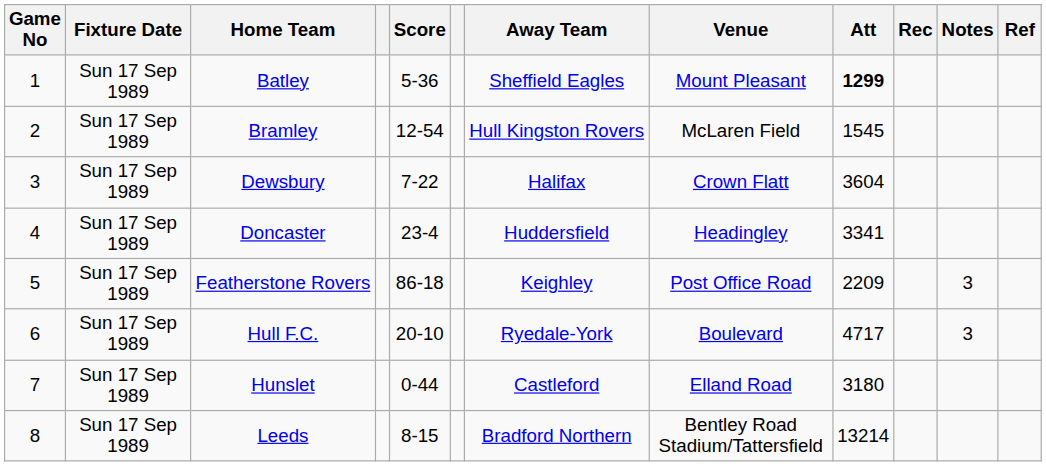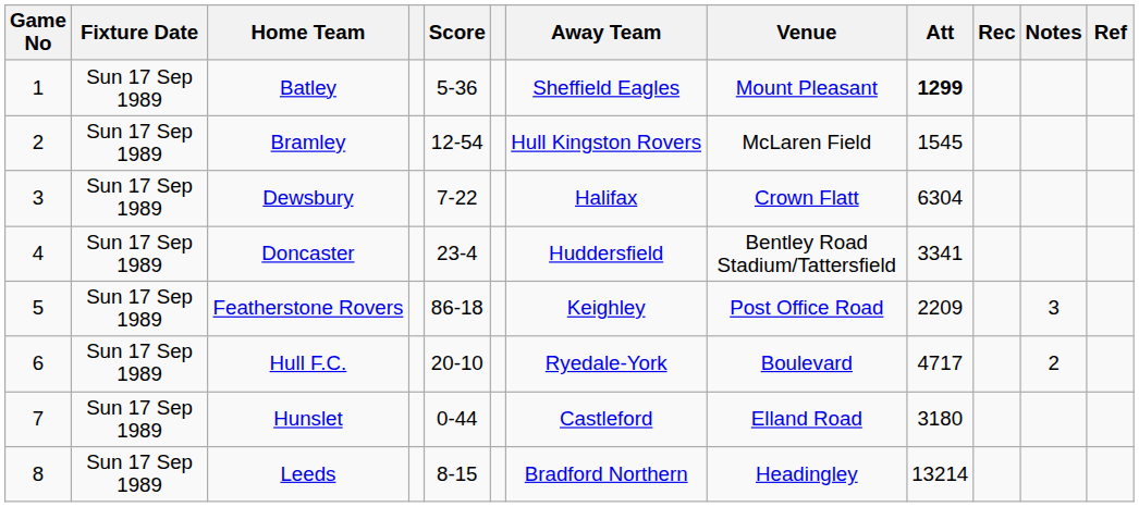Dewsbury | Att: 3604 -> 6304
Doncaster | Venue: Headingley -> Bentley Road Stadium/Tattersfield
Hull F.C. | Notes: 3 -> 2
Leeds | Venue: Bentley Road Stadium/Tattersfield -> Headingley
